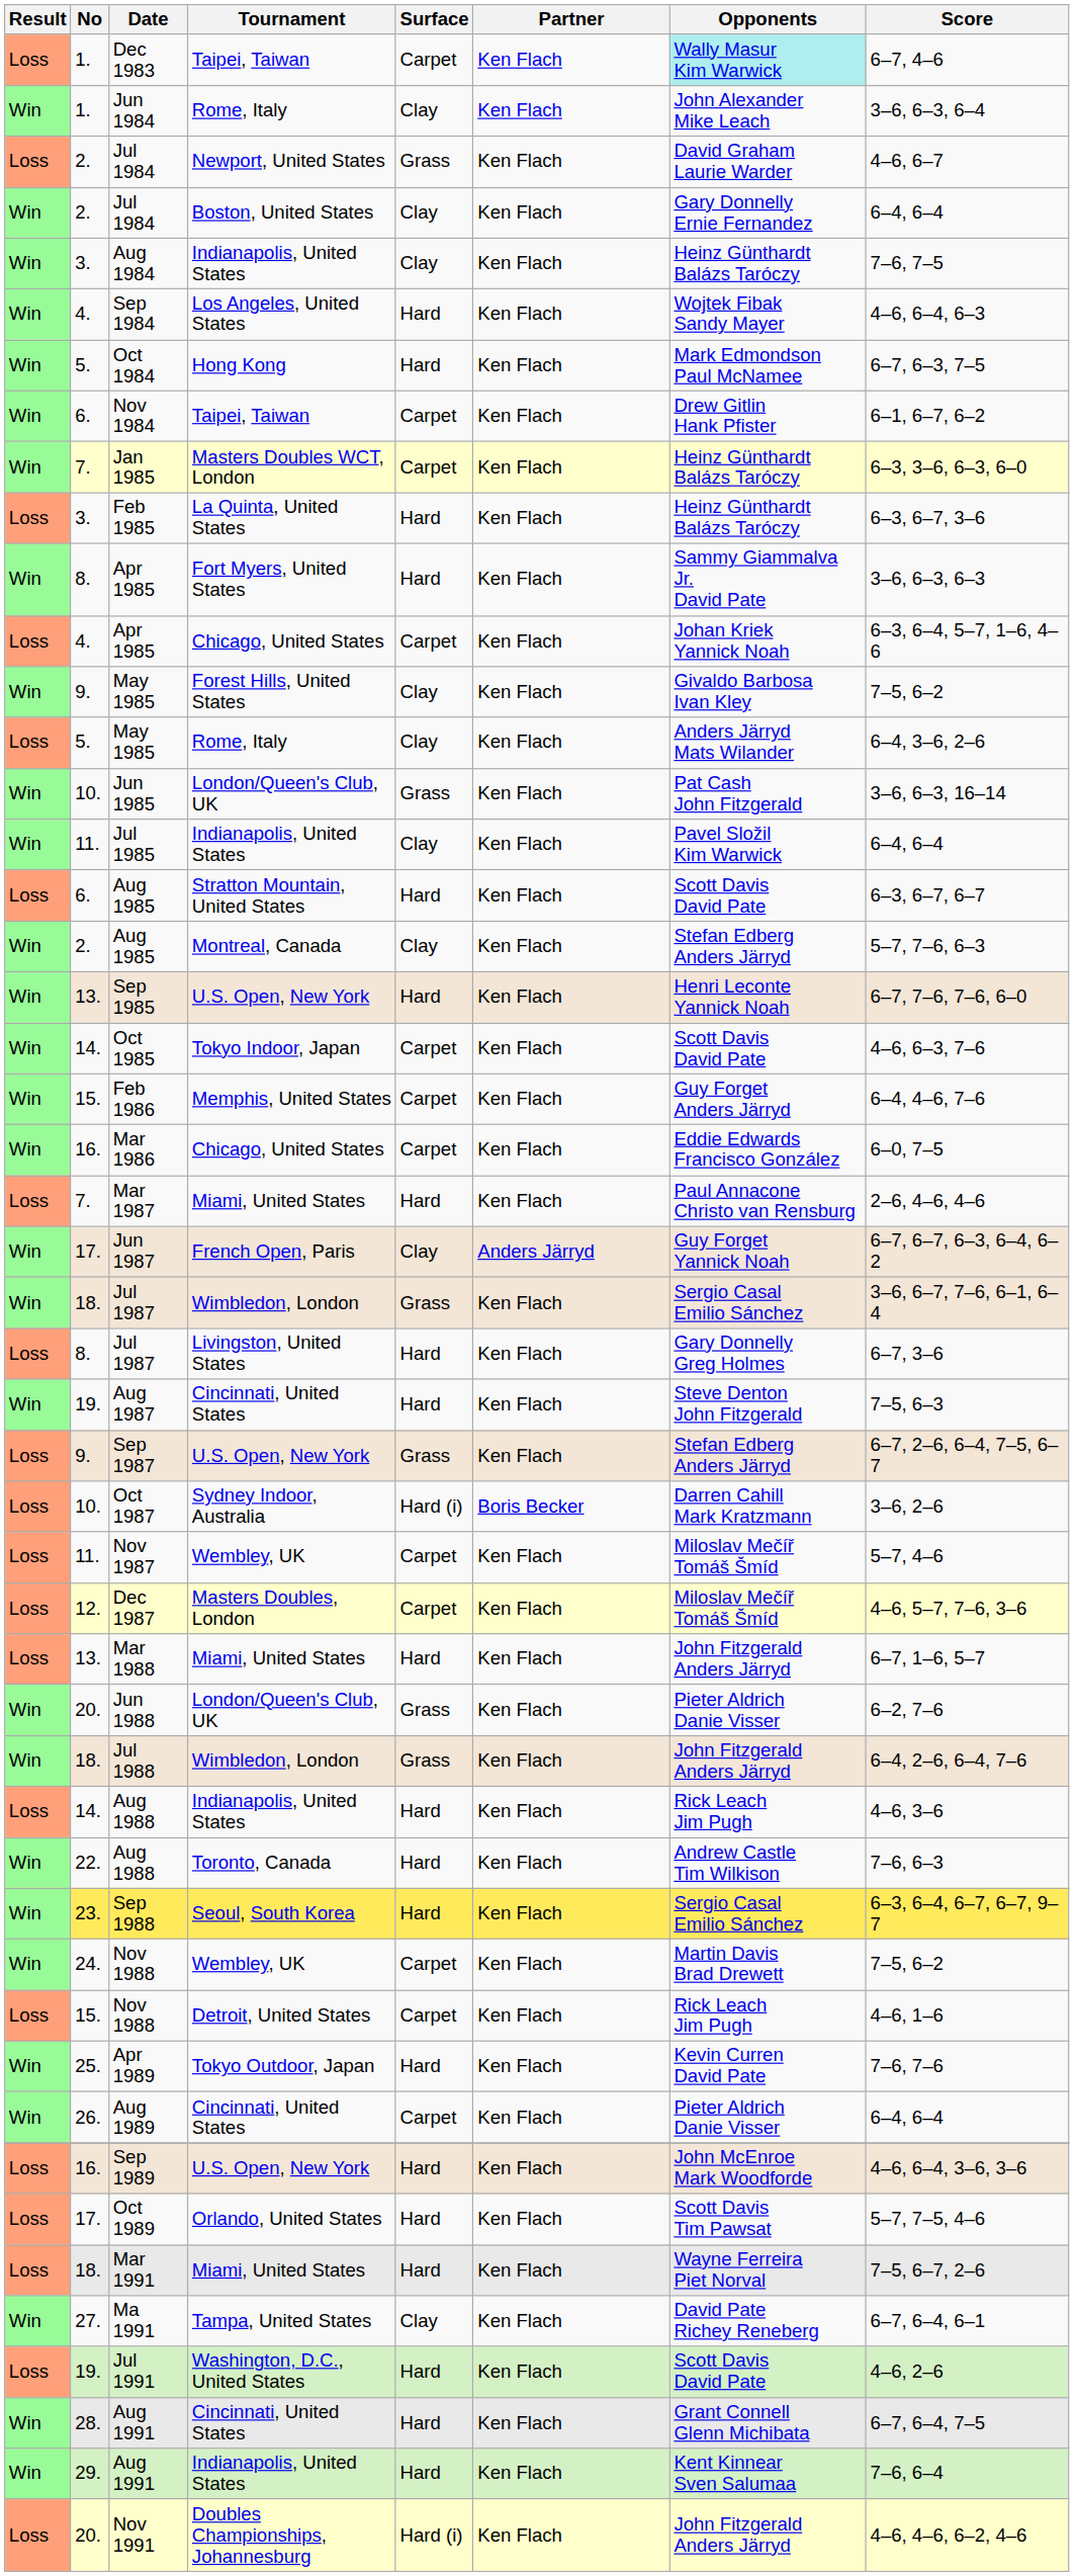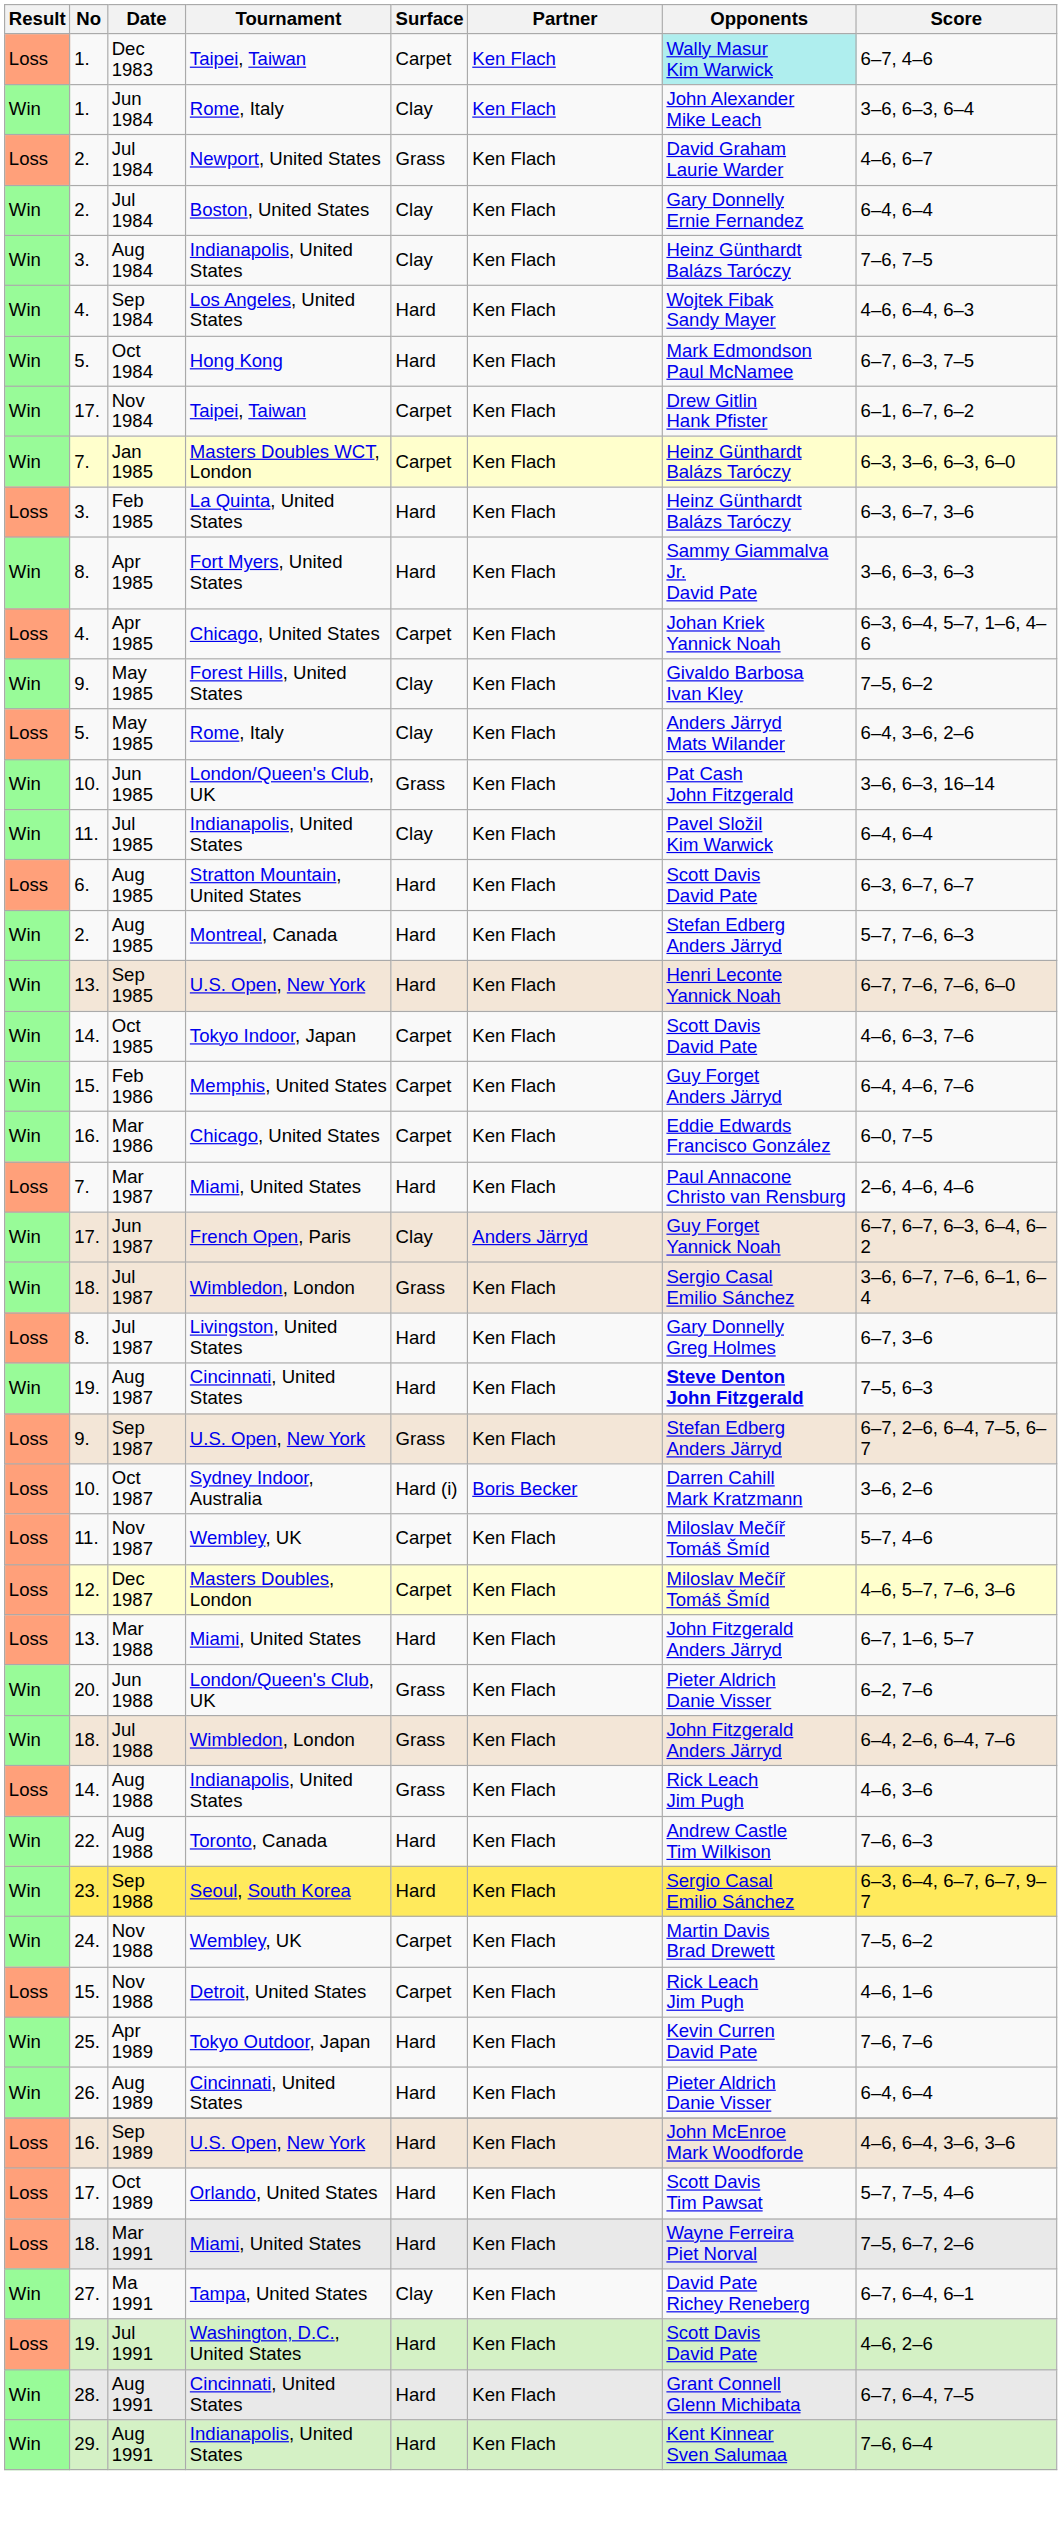Nov 1984 | No: 6. -> 17.
Aug 1985 / Montreal, Canada | Surface: Clay -> Hard
Aug 1987 | Opponents: normal -> bold
Aug 1988 / Indianapolis, United States | Surface: Hard -> Grass
Aug 1989 | Surface: Carpet -> Hard
- row: Loss | 20. | Nov 1991 | Doubles Championships, Johannesburg | Hard (i) | Ken Flach | John Fitzgerald Anders Järryd | 4–6, 4–6, 6–2, 4–6
